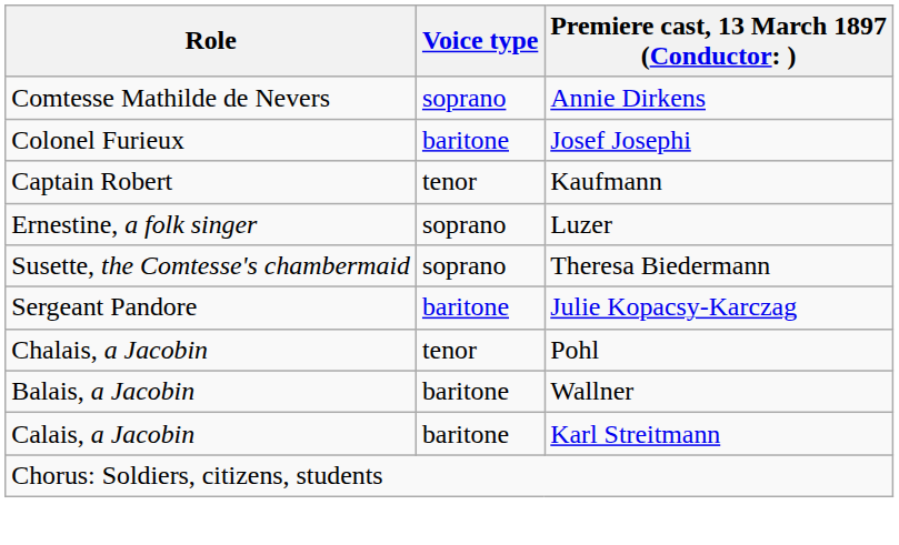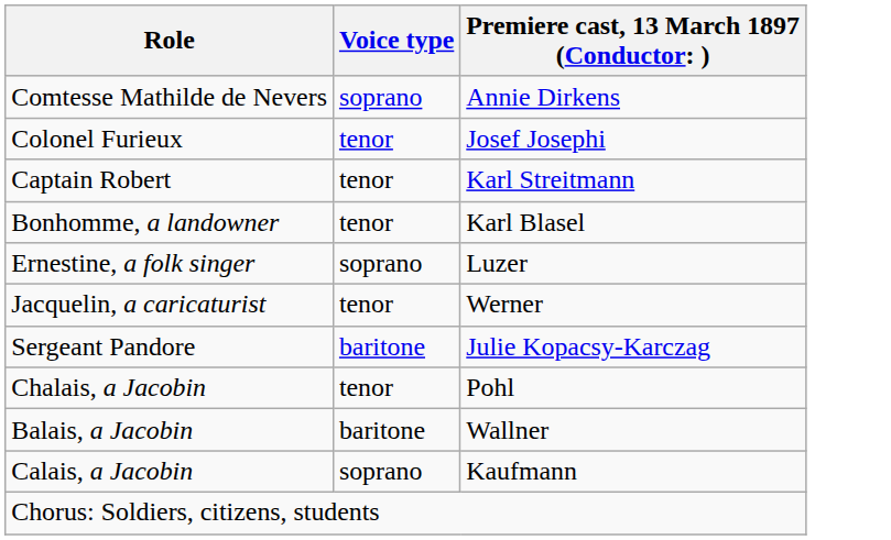Colonel Furieux | Voice type: baritone -> tenor
Captain Robert | column 3: Kaufmann -> Karl Streitmann
+ row: Bonhomme, a landowner | tenor | Karl Blasel
+ row: Jacquelin, a caricaturist | tenor | Werner
- row: Susette, the Comtesse's chambermaid | soprano | Theresa Biedermann
Calais, a Jacobin | Voice type: baritone -> soprano
Calais, a Jacobin | column 3: Karl Streitmann -> Kaufmann
